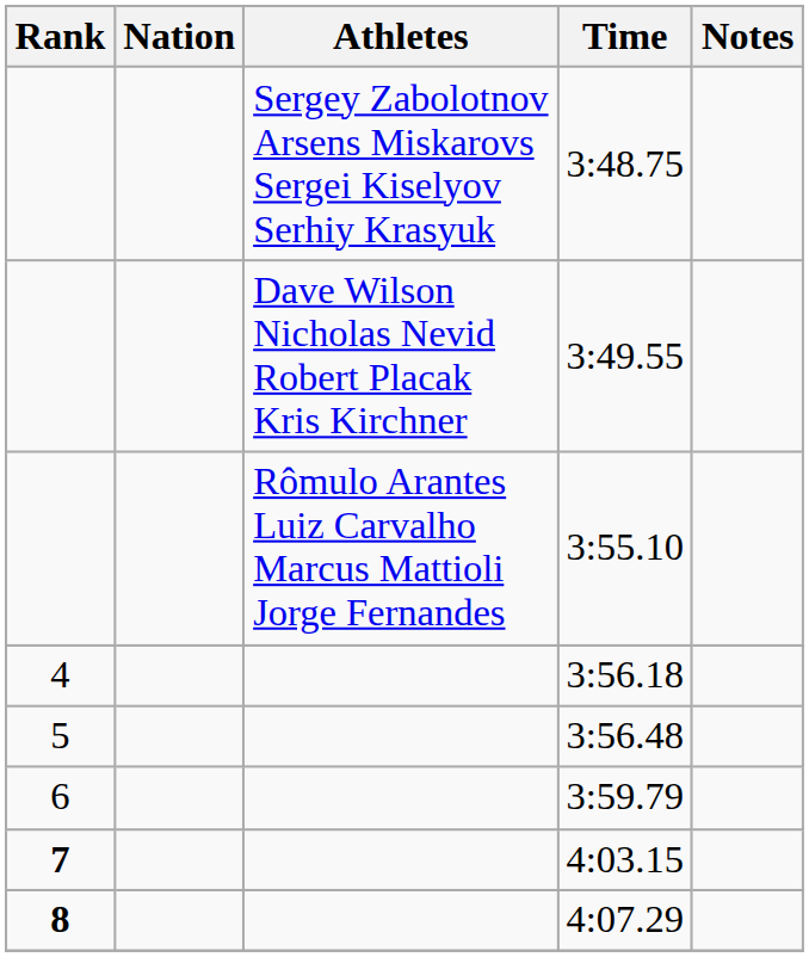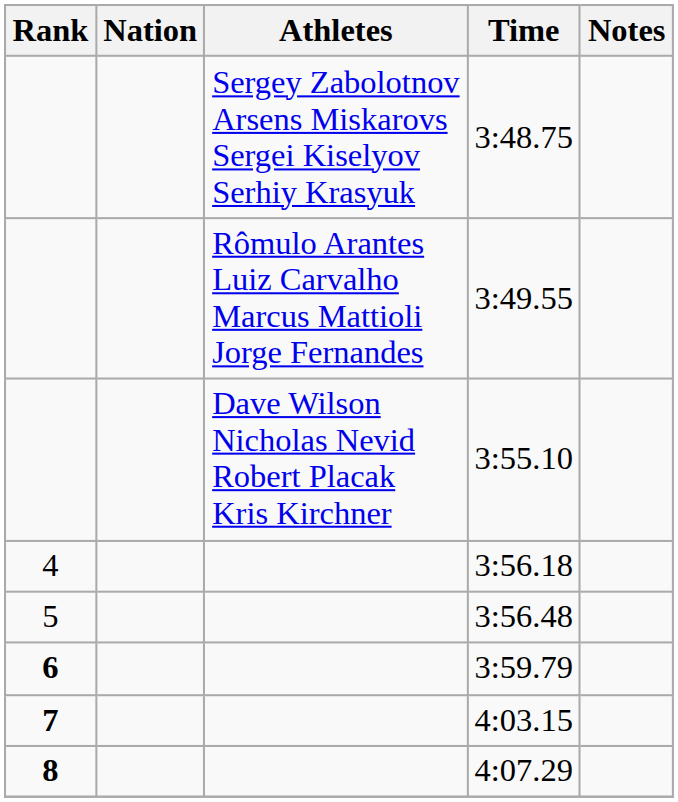3:49.55 | Athletes: Dave Wilson Nicholas Nevid Robert Placak Kris Kirchner -> Rômulo Arantes Luiz Carvalho Marcus Mattioli Jorge Fernandes
3:55.10 | Athletes: Rômulo Arantes Luiz Carvalho Marcus Mattioli Jorge Fernandes -> Dave Wilson Nicholas Nevid Robert Placak Kris Kirchner
3:59.79 | Rank: normal -> bold
